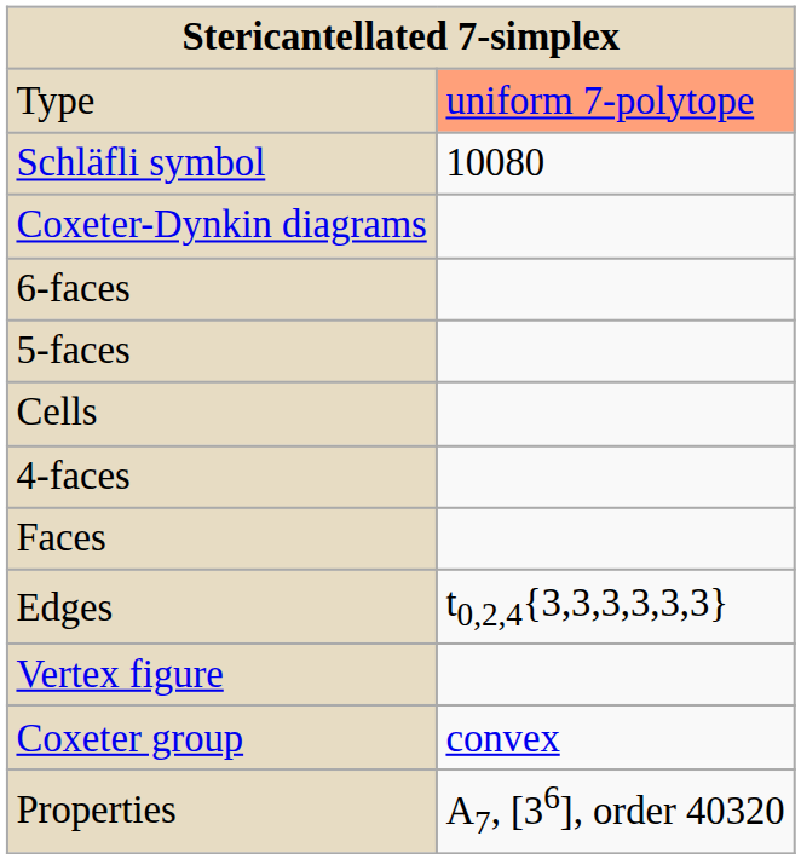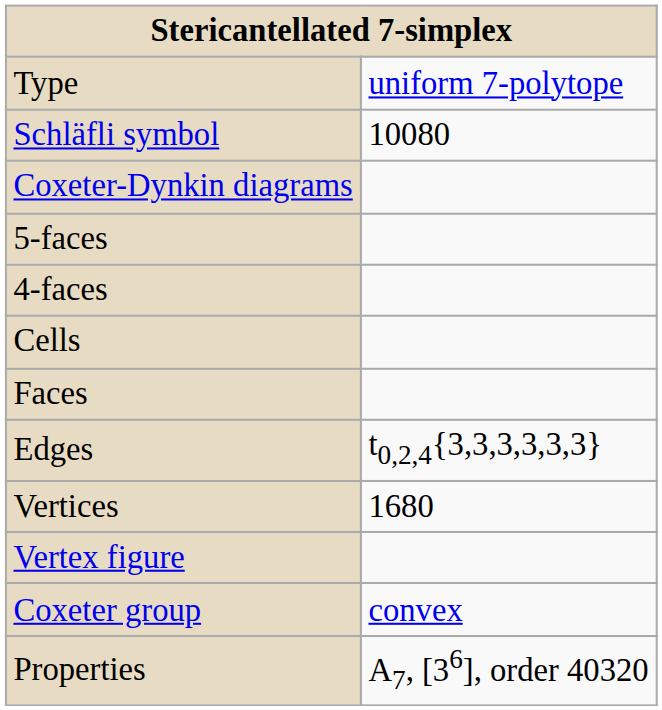Type | column 2: lightsalmon background -> no background
- row: 6-faces
rows swapped: 4-faces <-> Cells
+ row: Vertices | 1680
